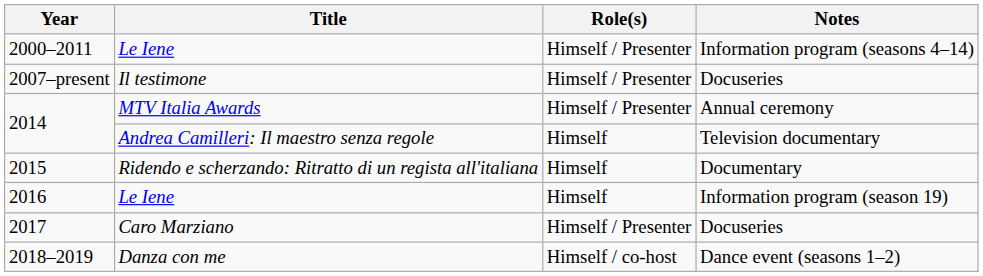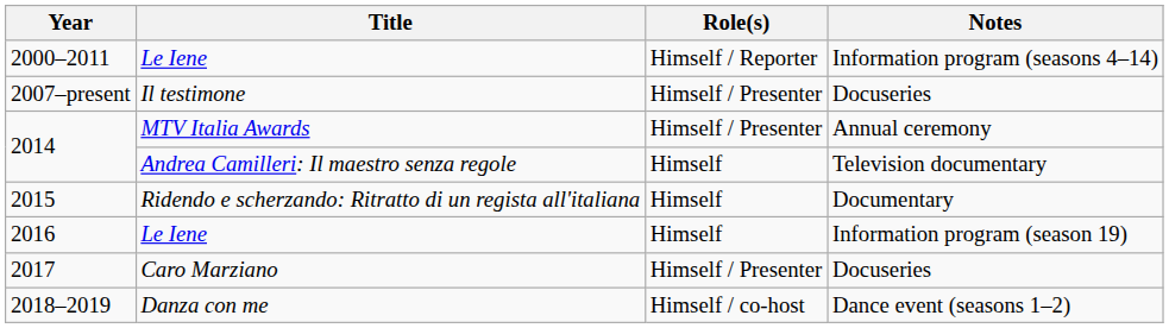2000–2011 | Role(s): Himself / Presenter -> Himself / Reporter
